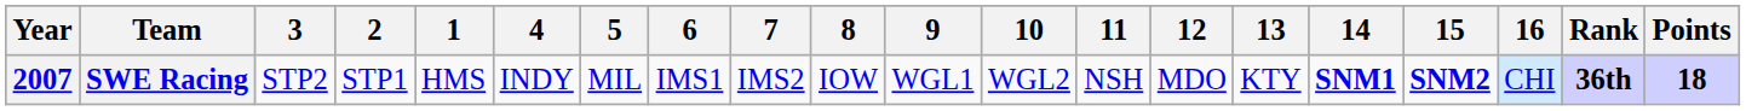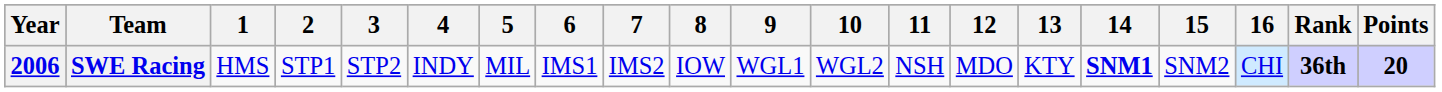columns swapped: 1 <-> 3
SWE Racing | Year: 2007 -> 2006
SWE Racing | 15: bold -> normal
SWE Racing | Points: 18 -> 20
